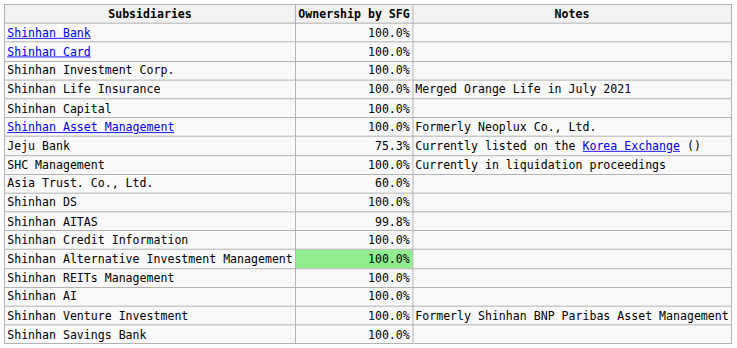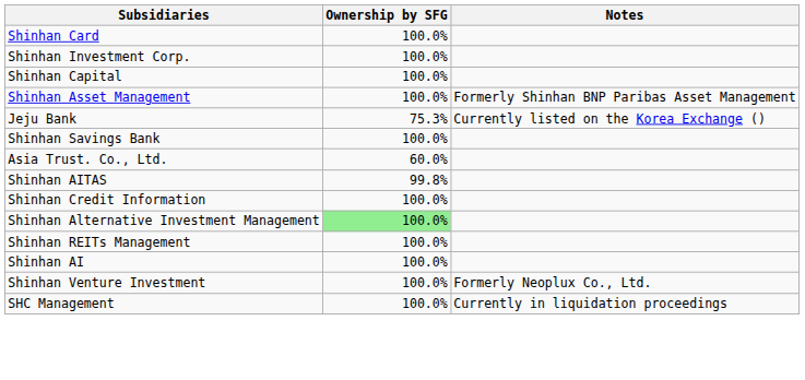- row: Shinhan Bank | 100.0%
- row: Shinhan Life Insurance | 100.0% | Merged Orange Life in July 2021
Shinhan Asset Management | Notes: Formerly Neoplux Co., Ltd. -> Formerly Shinhan BNP Paribas Asset Management
rows swapped: Shinhan Savings Bank <-> SHC Management
- row: Shinhan DS | 100.0%
Shinhan Venture Investment | Notes: Formerly Shinhan BNP Paribas Asset Management -> Formerly Neoplux Co., Ltd.
